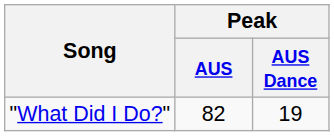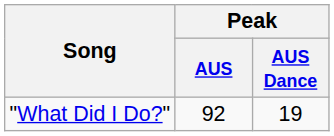"What Did I Do?" | Peak / AUS: 82 -> 92
